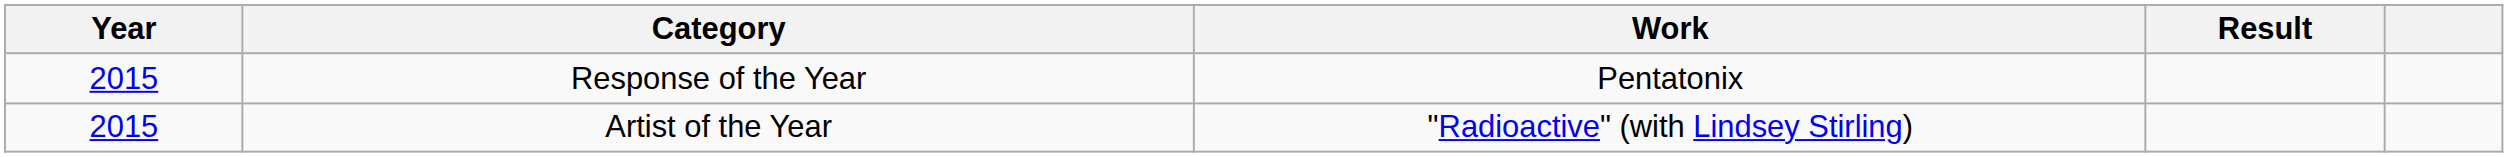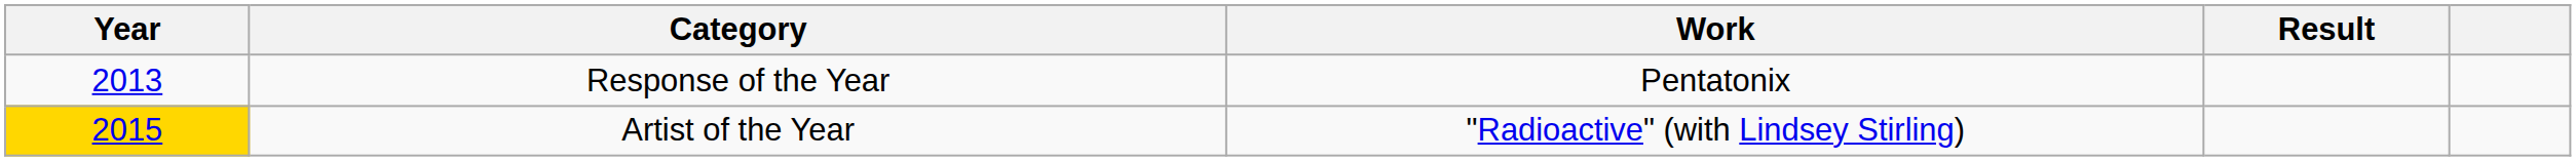Response of the Year | Year: 2015 -> 2013
Artist of the Year | Year: no background -> gold background
